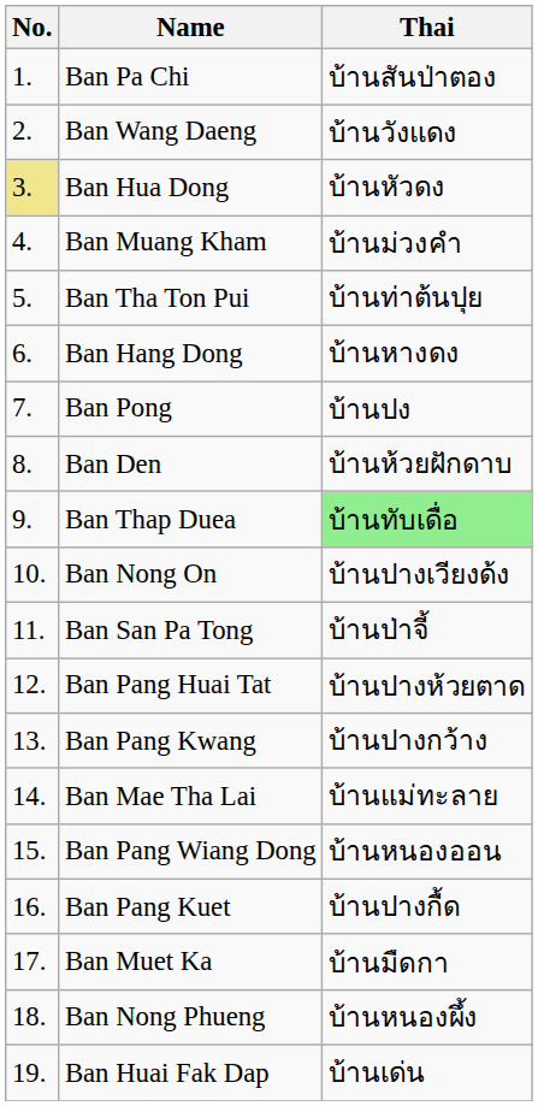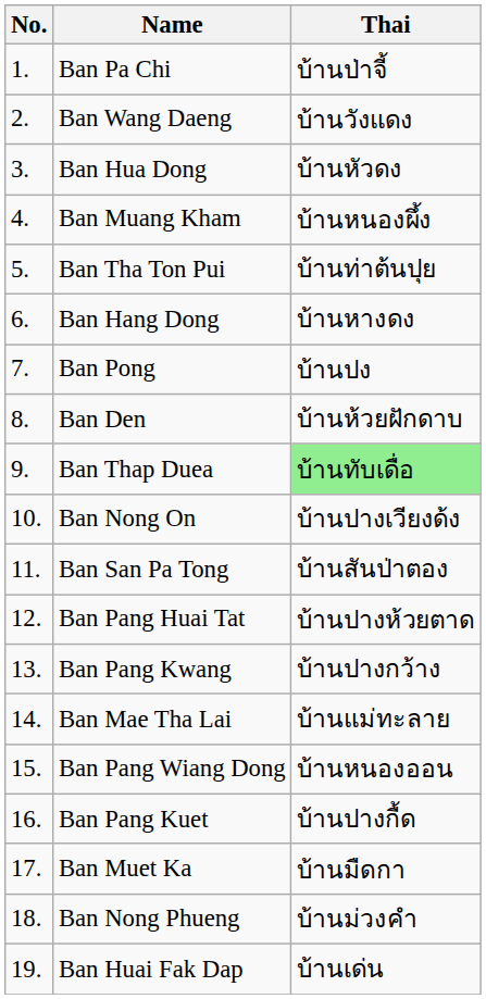Ban Pa Chi | Thai: บ้านสันป่าตอง -> บ้านป่าจี้
Ban Hua Dong | No.: khaki background -> no background
Ban Muang Kham | Thai: บ้านม่วงคำ -> บ้านหนองผึ้ง
Ban San Pa Tong | Thai: บ้านป่าจี้ -> บ้านสันป่าตอง
Ban Nong Phueng | Thai: บ้านหนองผึ้ง -> บ้านม่วงคำ
